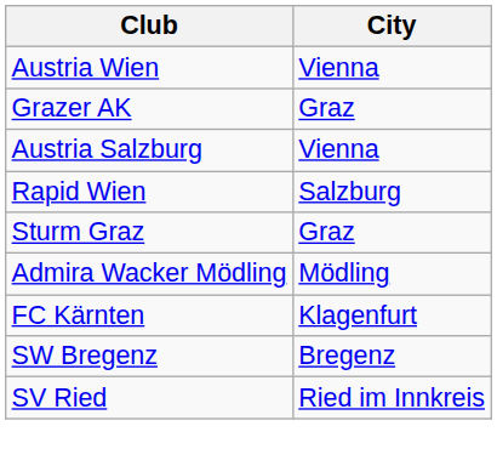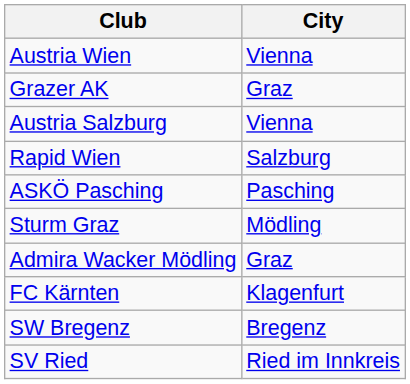+ row: ASKÖ Pasching | Pasching
Sturm Graz | City: Graz -> Mödling
Admira Wacker Mödling | City: Mödling -> Graz
